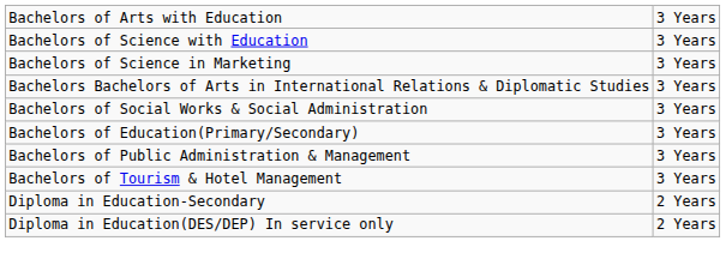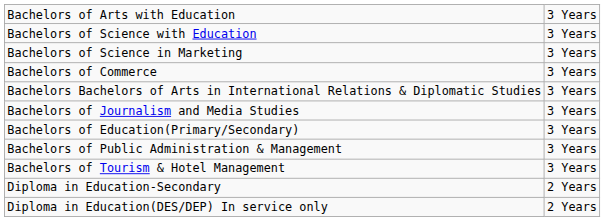+ row: Bachelors of Commerce | 3 Years
- row: Bachelors of Social Works & Social Administration | 3 Years
+ row: Bachelors of Journalism and Media Studies | 3 Years
